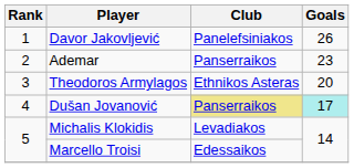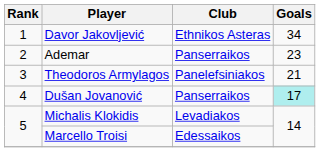Davor Jakovljević | Club: Panelefsiniakos -> Ethnikos Asteras
Davor Jakovljević | Goals: 26 -> 34
Theodoros Armylagos | Club: Ethnikos Asteras -> Panelefsiniakos
Theodoros Armylagos | Goals: 20 -> 21
Dušan Jovanović | Club: khaki background -> no background
